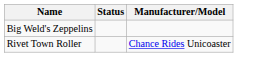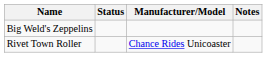+ column: Notes
